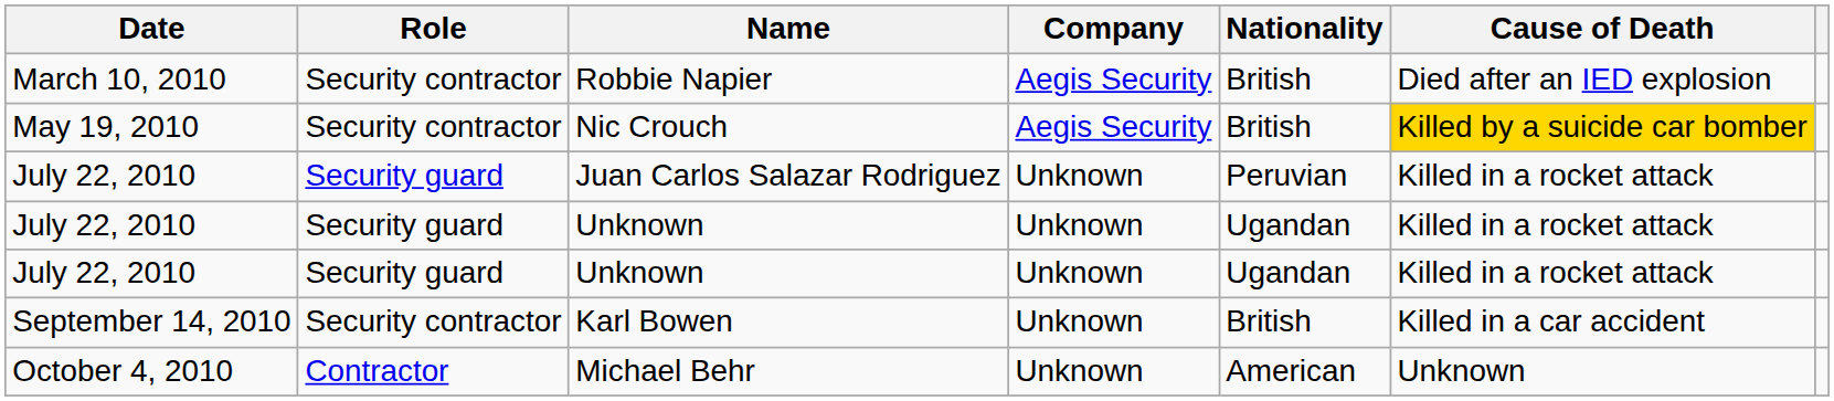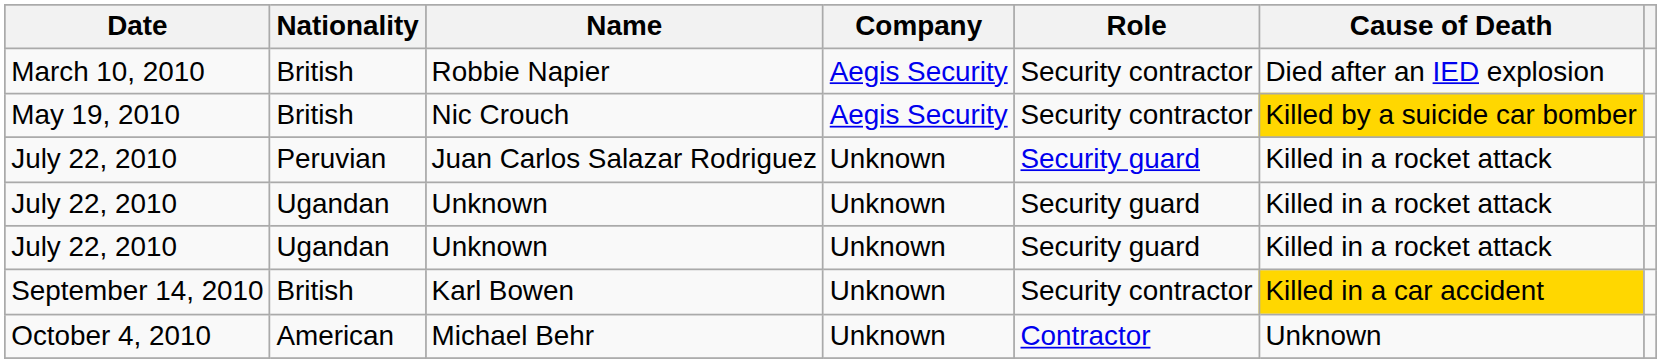columns swapped: Nationality <-> Role
Karl Bowen | Cause of Death: no background -> gold background
